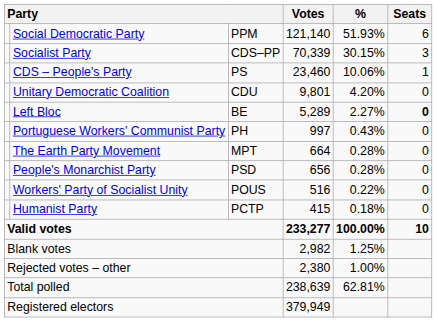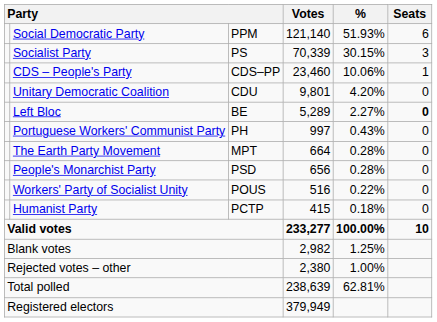Socialist Party | column 3: CDS–PP -> PS
CDS – People's Party | column 3: PS -> CDS–PP
